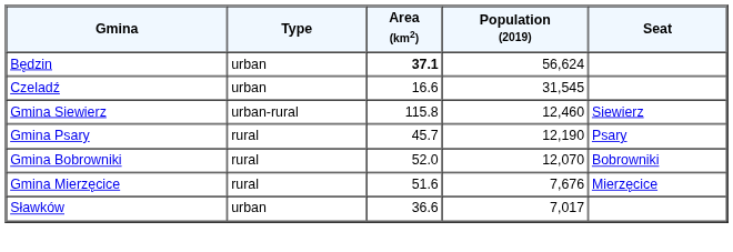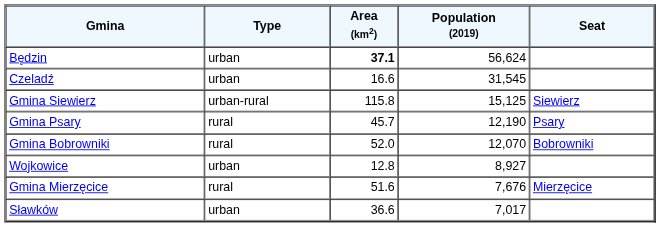Gmina Siewierz | Population (2019): 12,460 -> 15,125
+ row: Wojkowice | urban | 12.8 | 8,927
